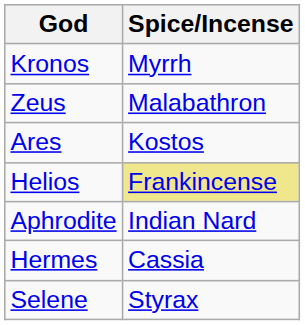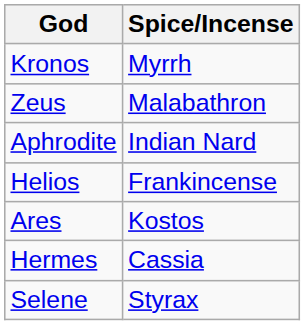rows swapped: Ares <-> Aphrodite
Helios | Spice/Incense: khaki background -> no background
